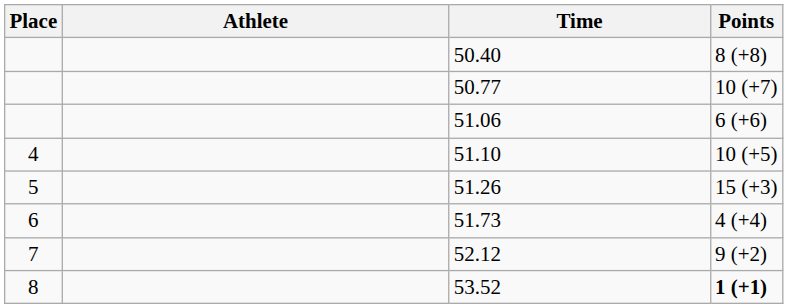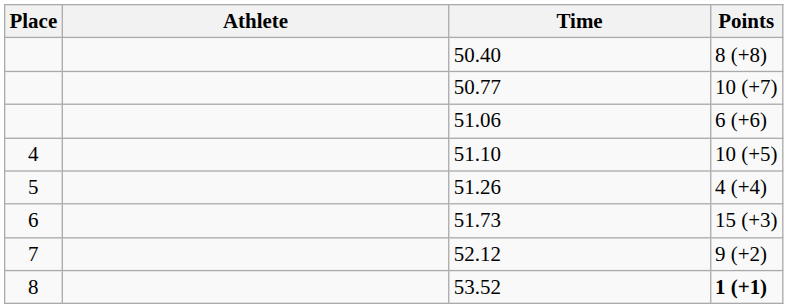51.26 | Points: 15 (+3) -> 4 (+4)
51.73 | Points: 4 (+4) -> 15 (+3)
